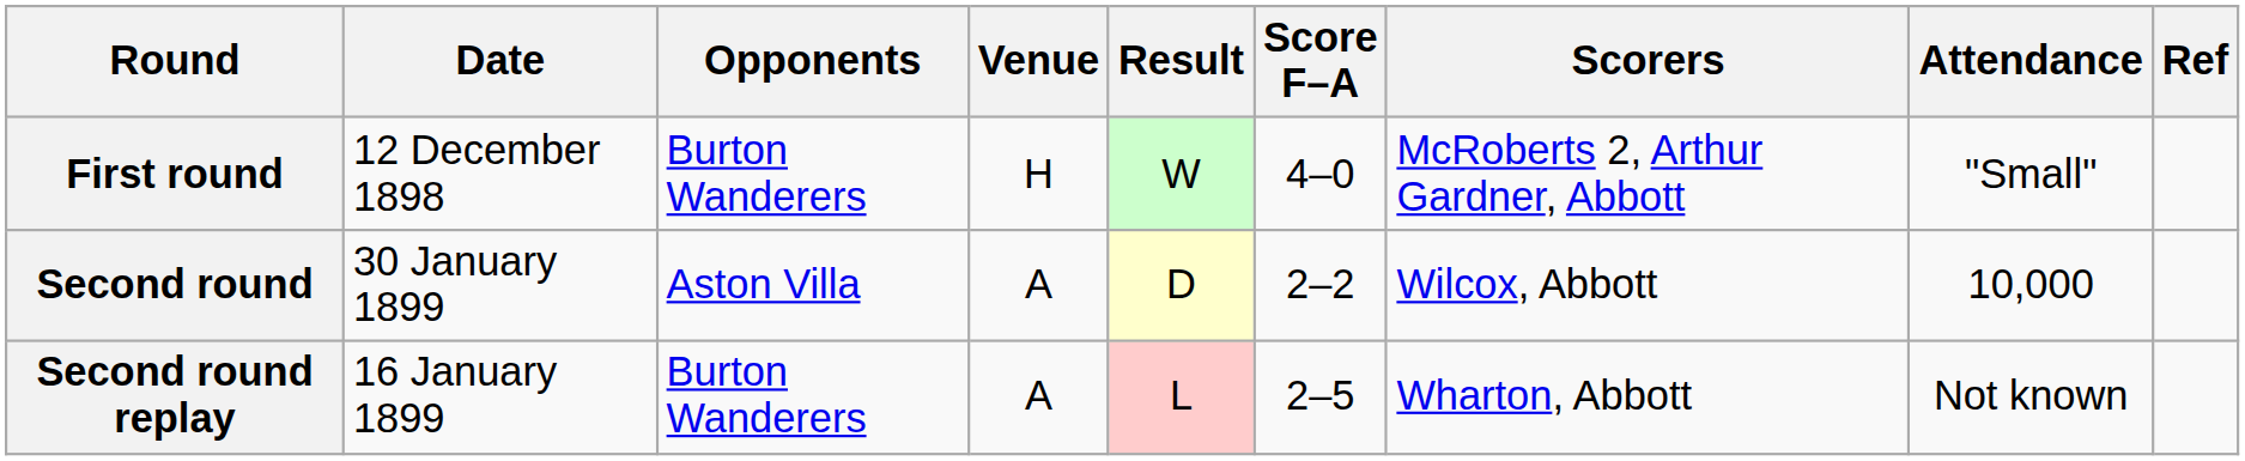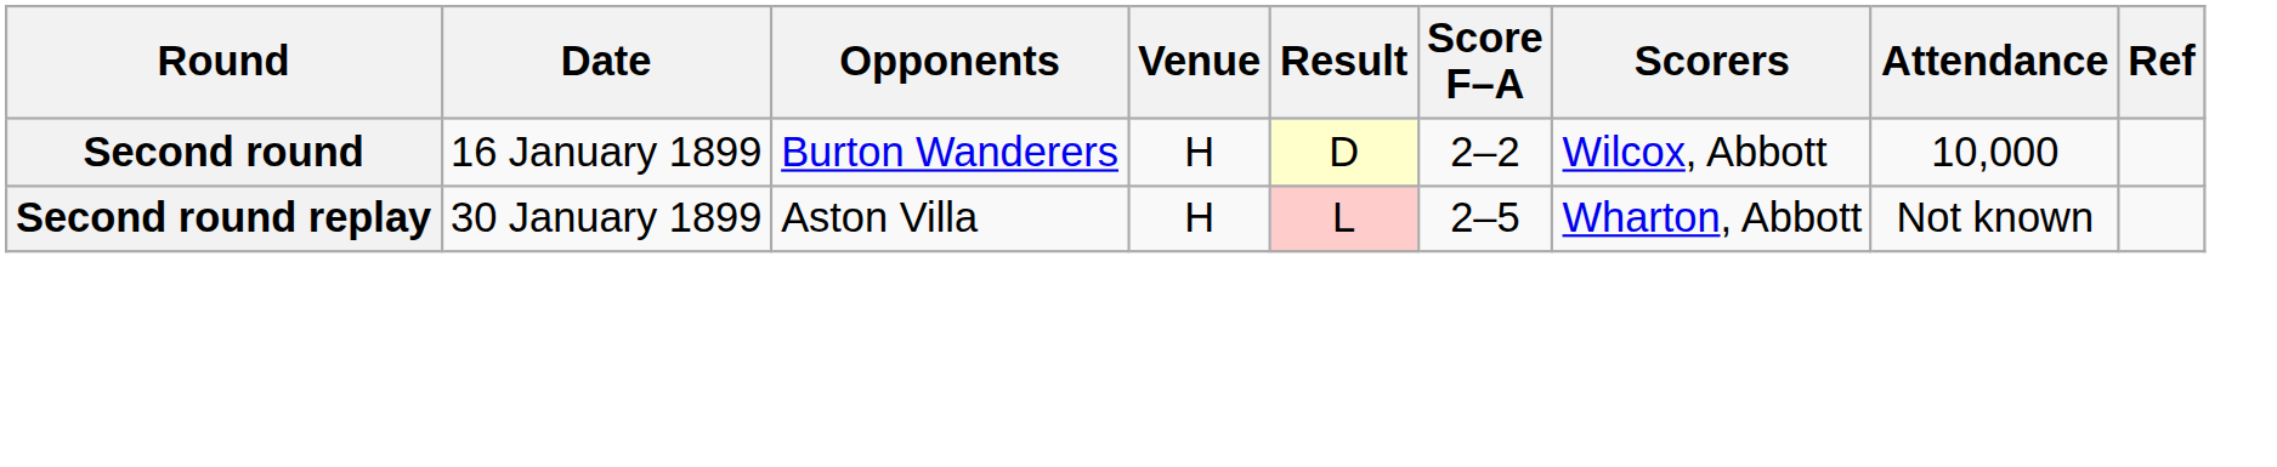- row: First round | 12 December 1898 | Burton Wanderers | H | W | 4–0 | McRoberts 2, Arthur Gardner, Abbott | "Small"
Second round | Date: 30 January 1899 -> 16 January 1899
Second round | Opponents: Aston Villa -> Burton Wanderers
Second round | Venue: A -> H
Second round replay | Date: 16 January 1899 -> 30 January 1899
Second round replay | Opponents: Burton Wanderers -> Aston Villa
Second round replay | Venue: A -> H
